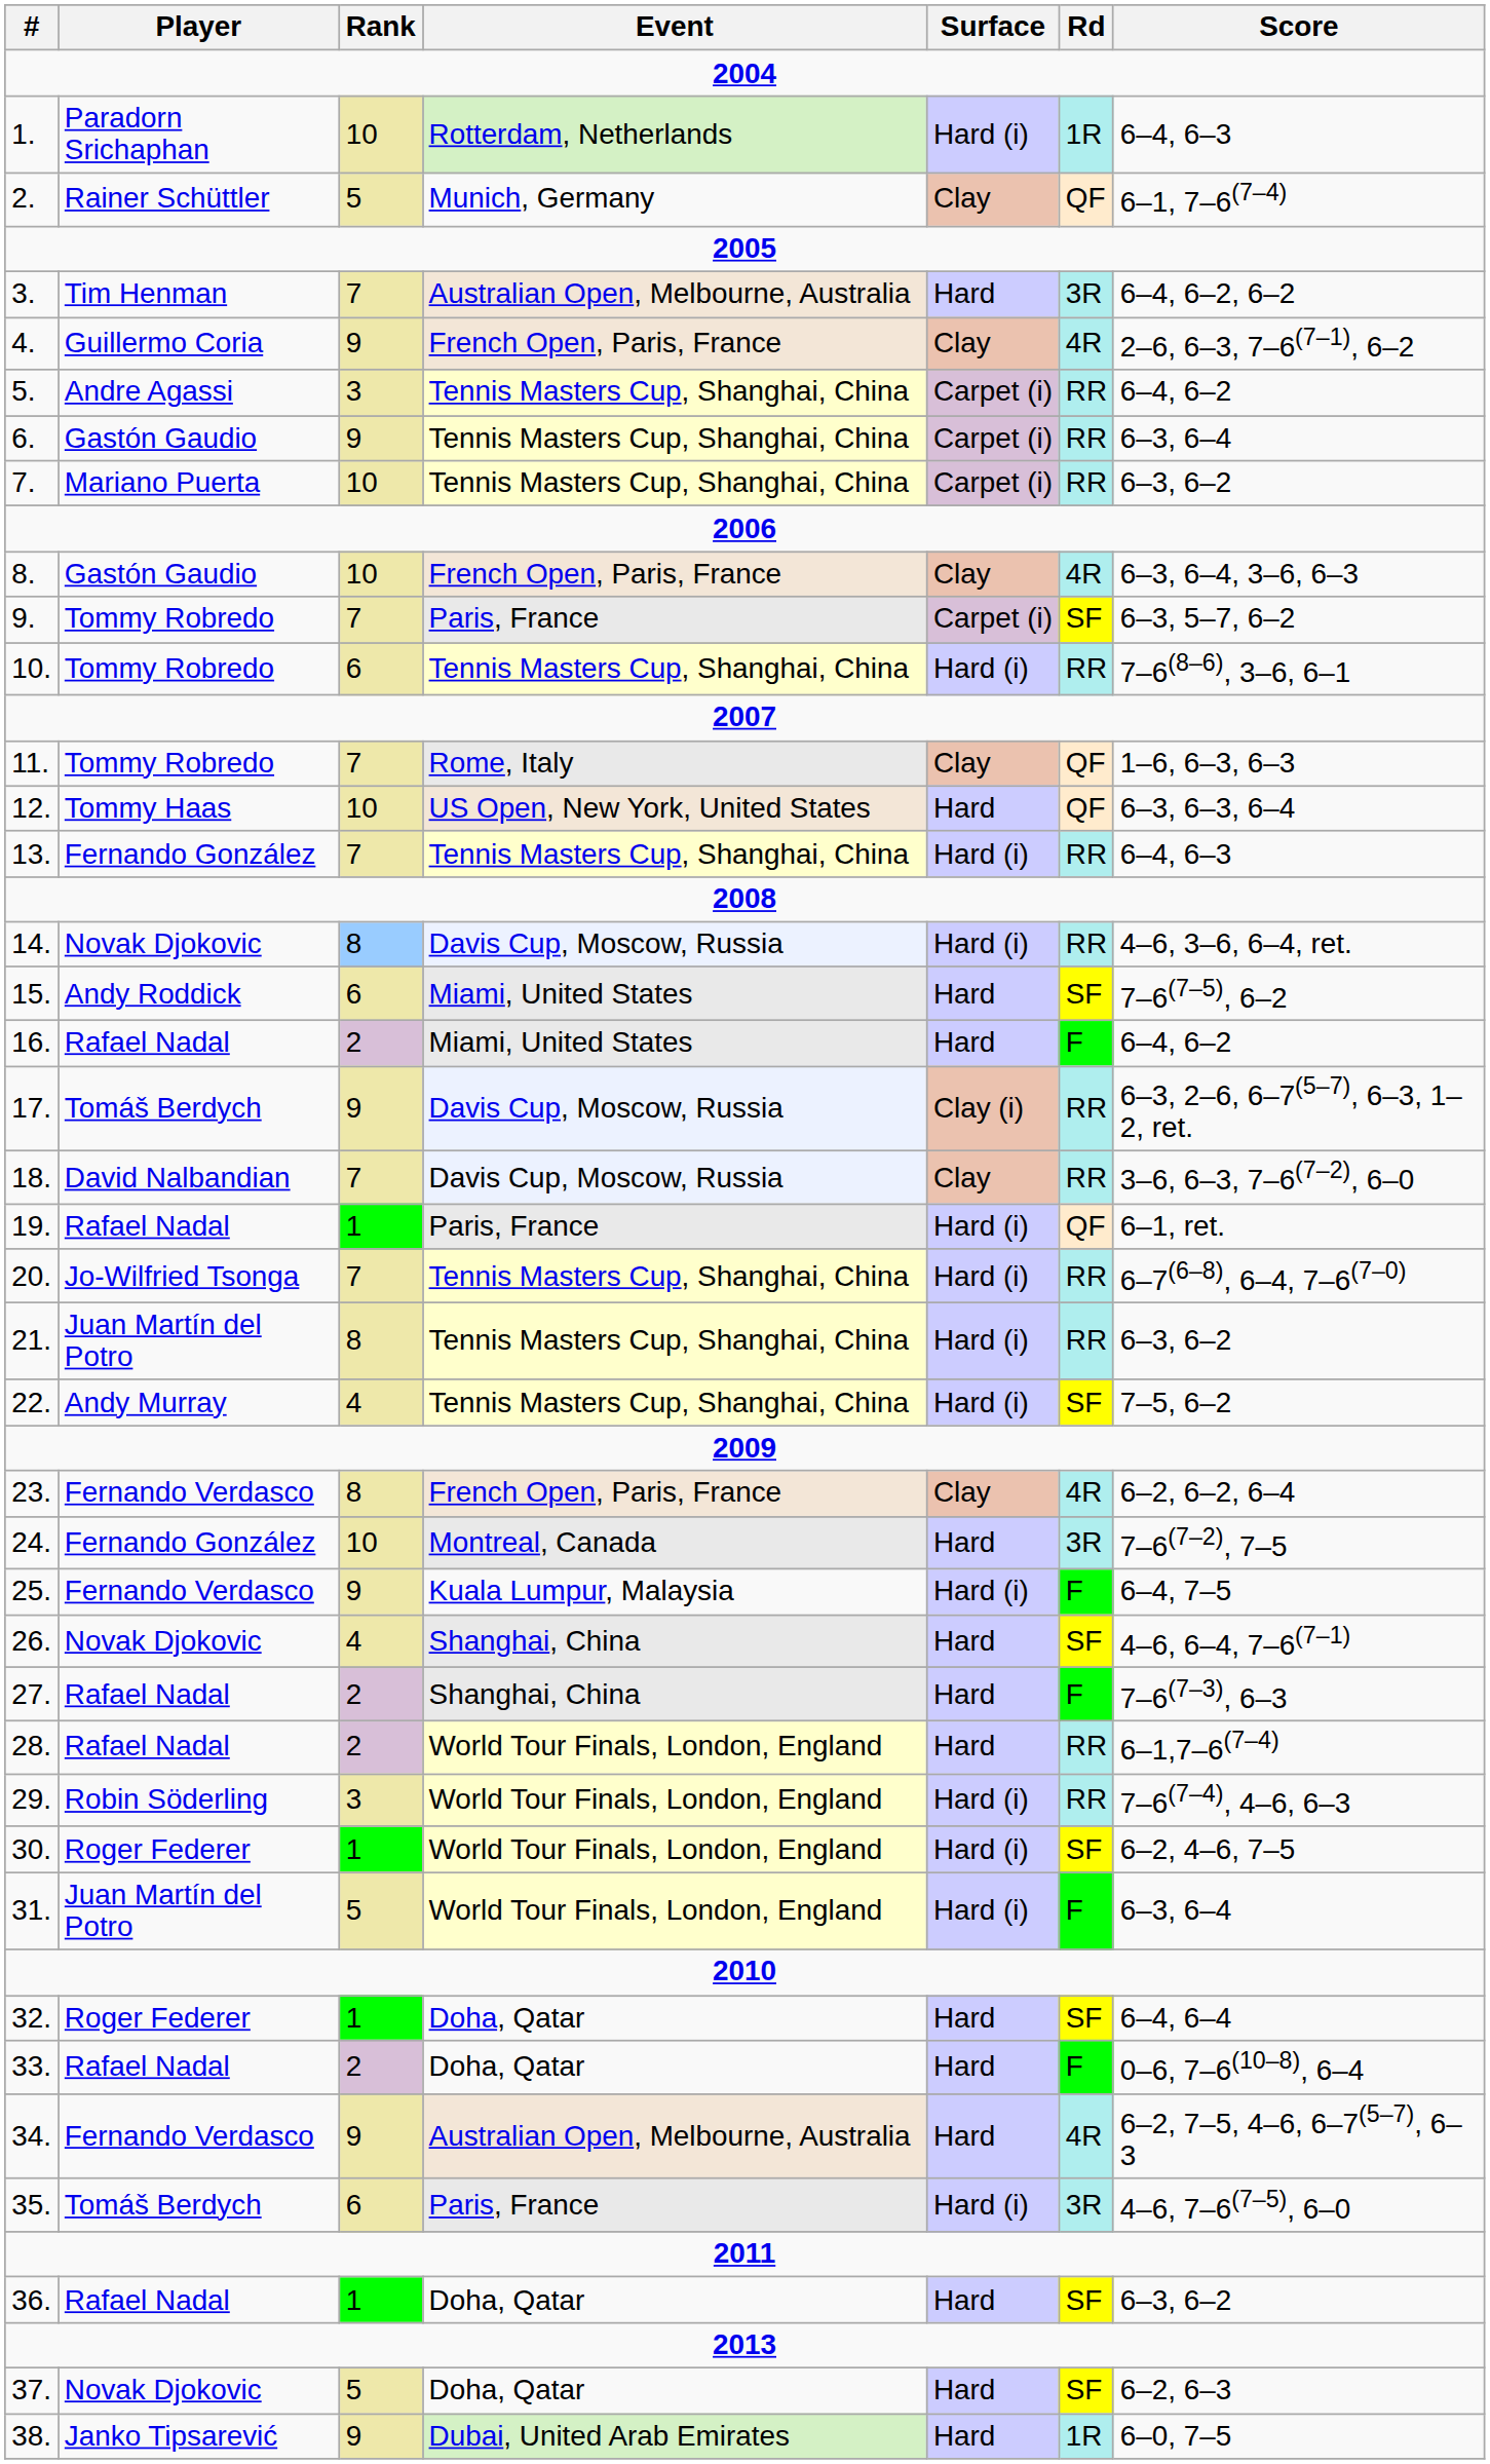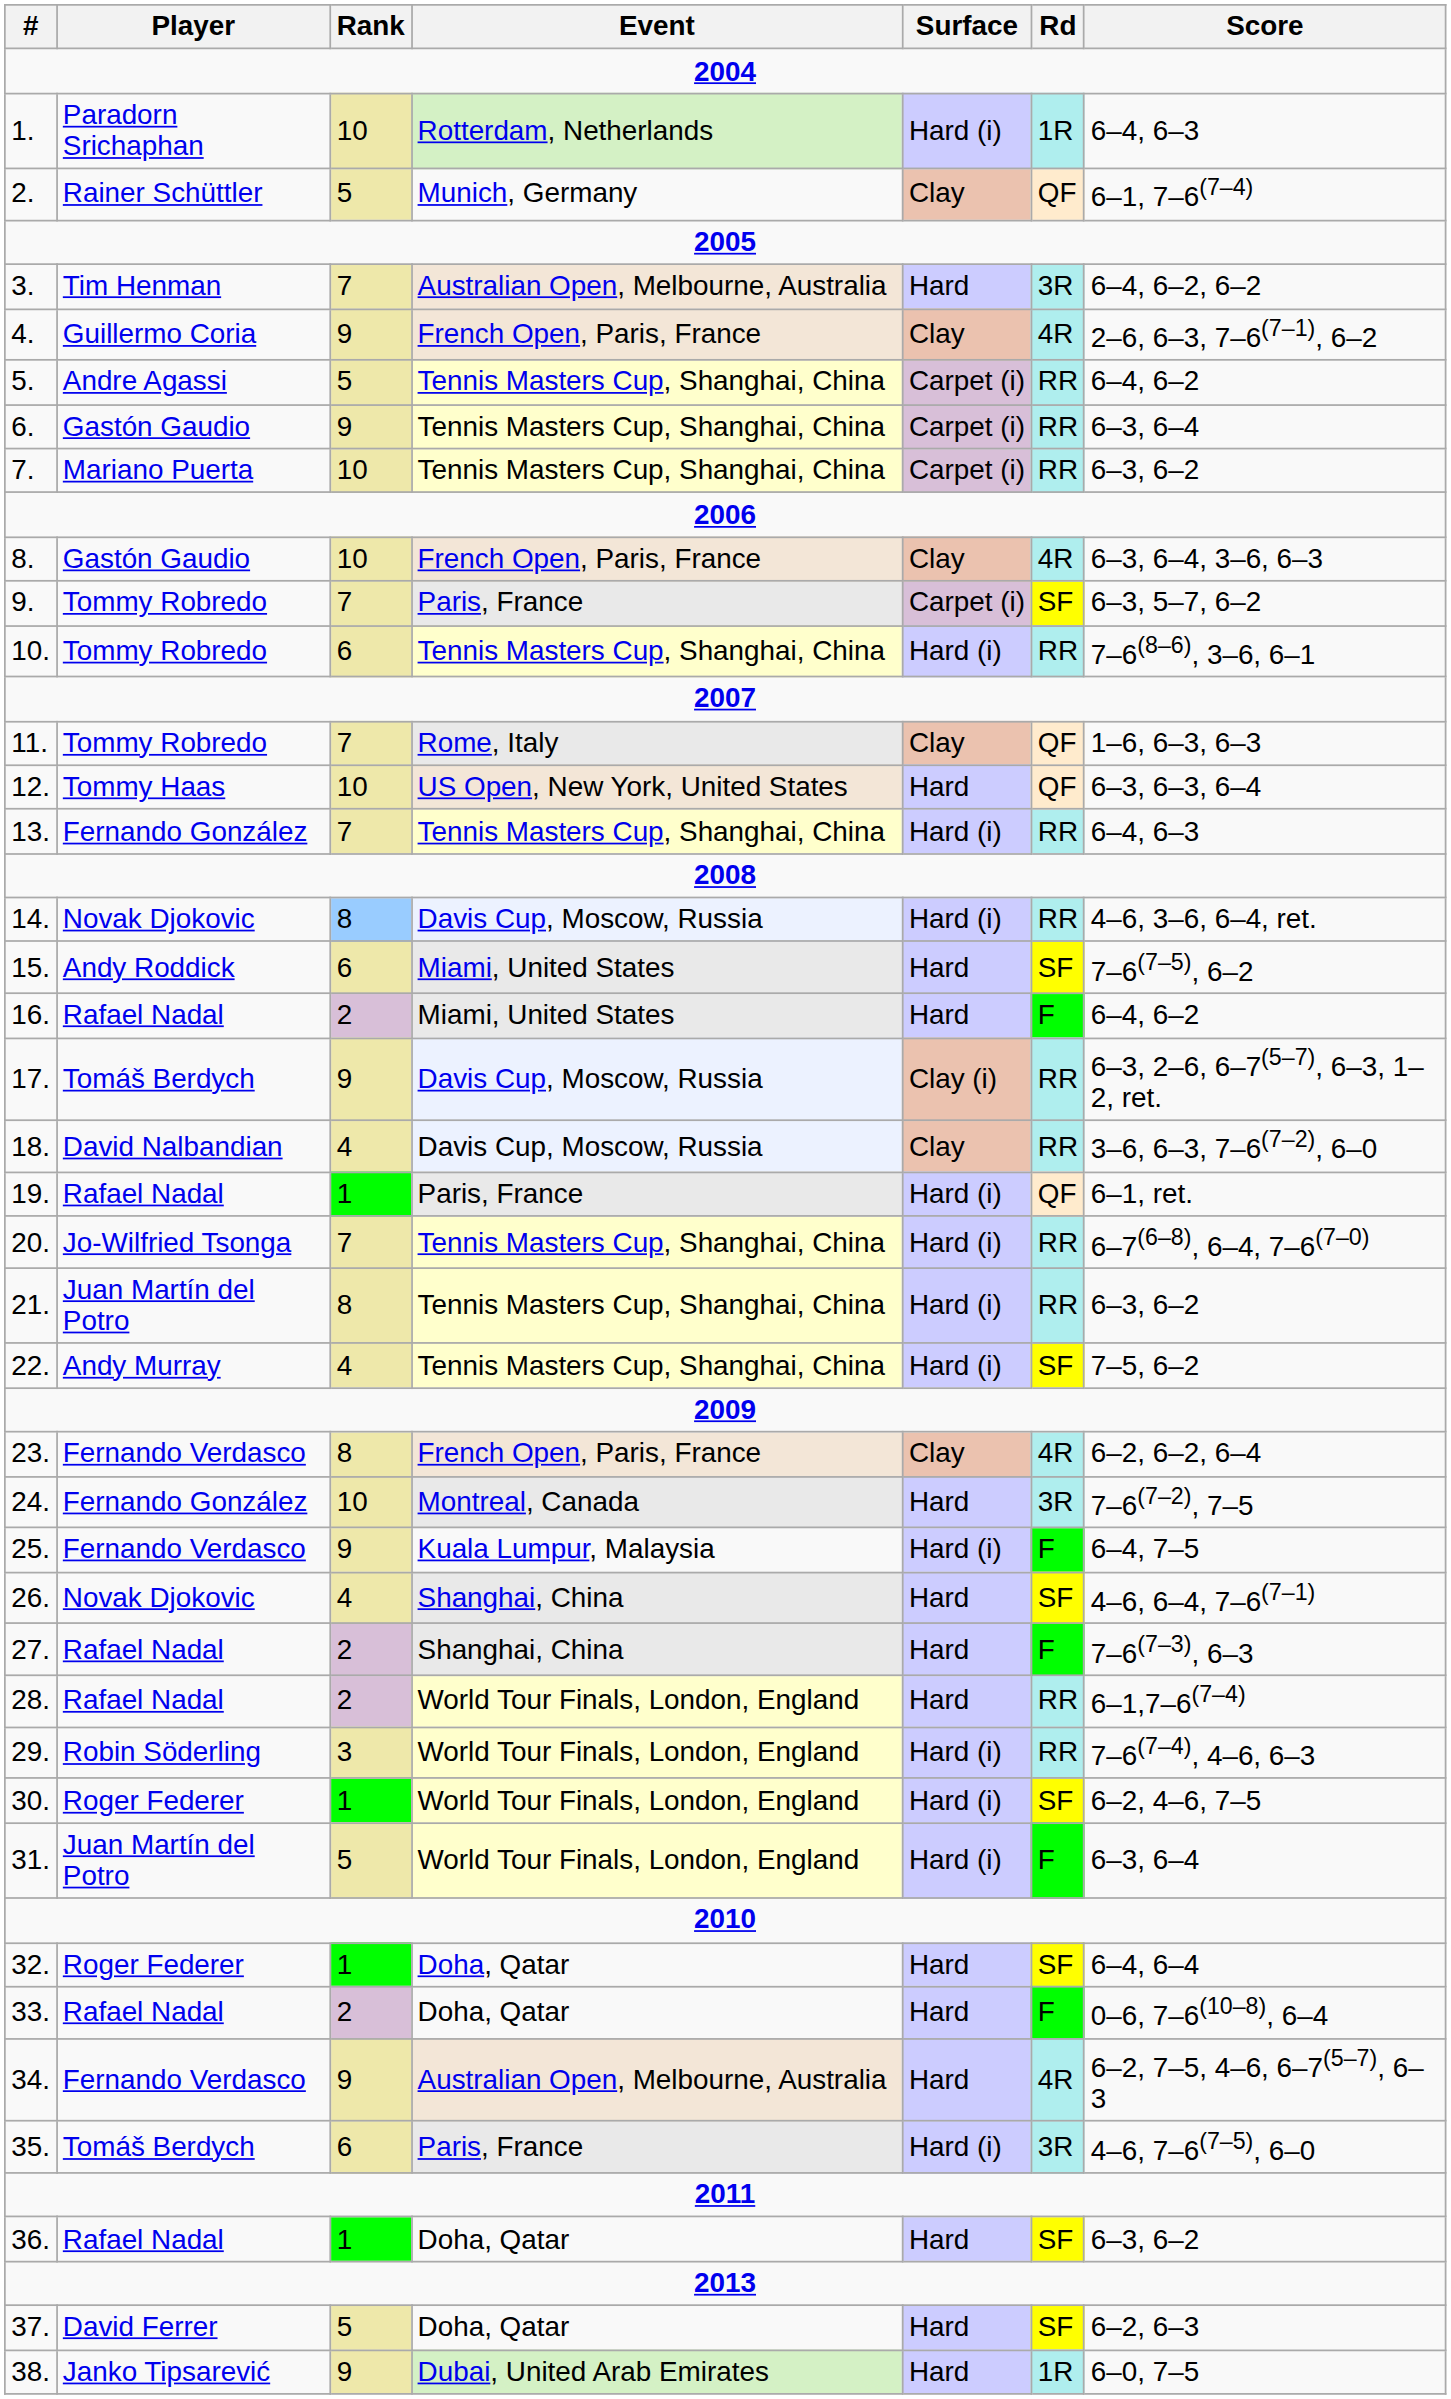5. | Rank: 3 -> 5
18. | Rank: 7 -> 4
37. | Player: Novak Djokovic -> David Ferrer
